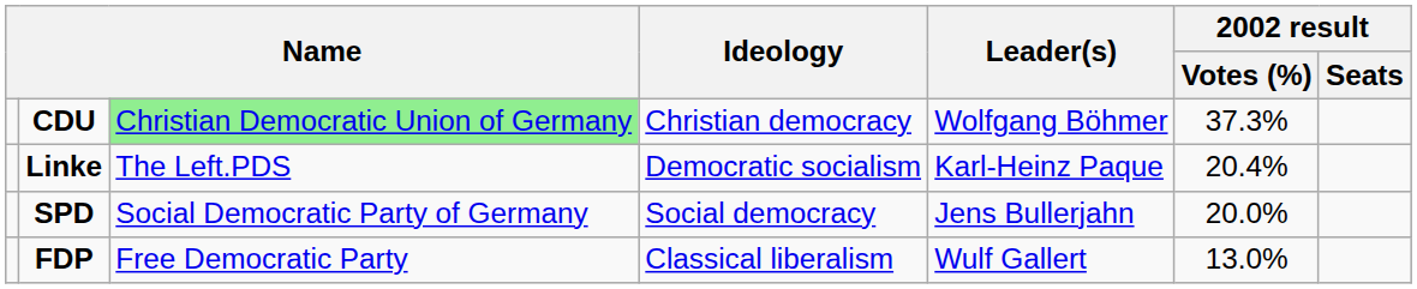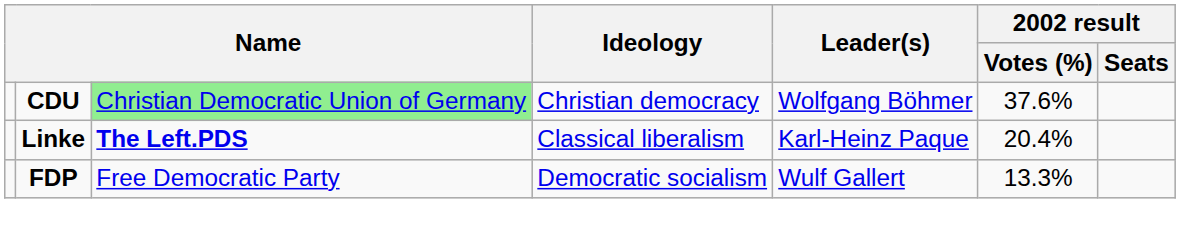CDU | 2002 result / Votes (%): 37.3% -> 37.6%
Linke | column 3: normal -> bold
Linke | Ideology: Democratic socialism -> Classical liberalism
- row: SPD | Social Democratic Party of Germany | Social democracy | Jens Bullerjahn | 20.0%
FDP | Ideology: Classical liberalism -> Democratic socialism
FDP | 2002 result / Votes (%): 13.0% -> 13.3%
